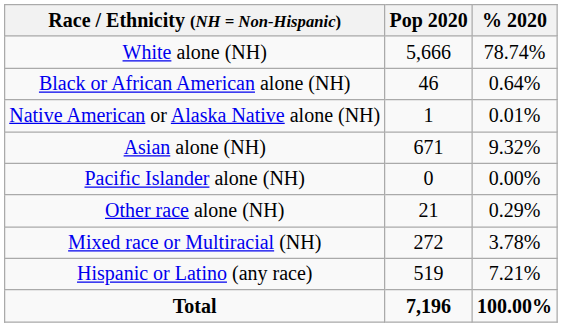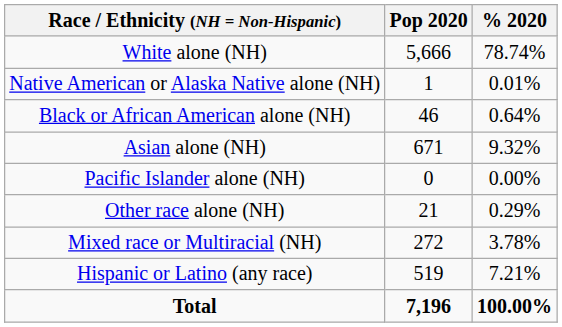rows swapped: Black or African American alone (NH) <-> Native American or Alaska Native alone (NH)
